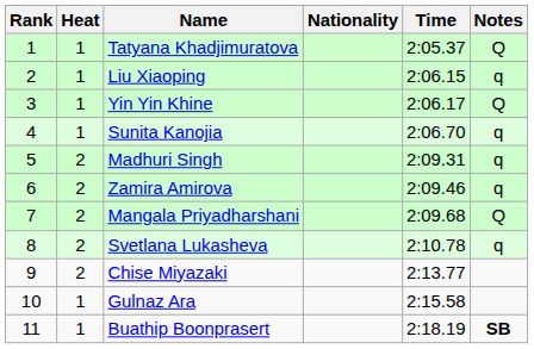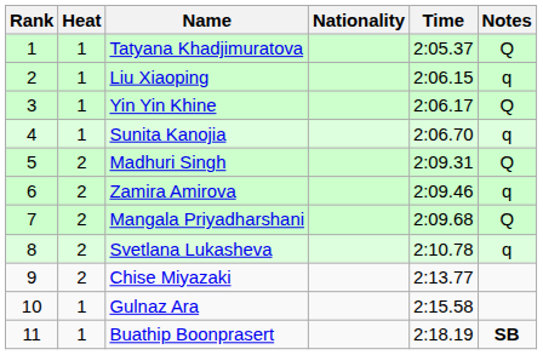Madhuri Singh | Notes: q -> Q
